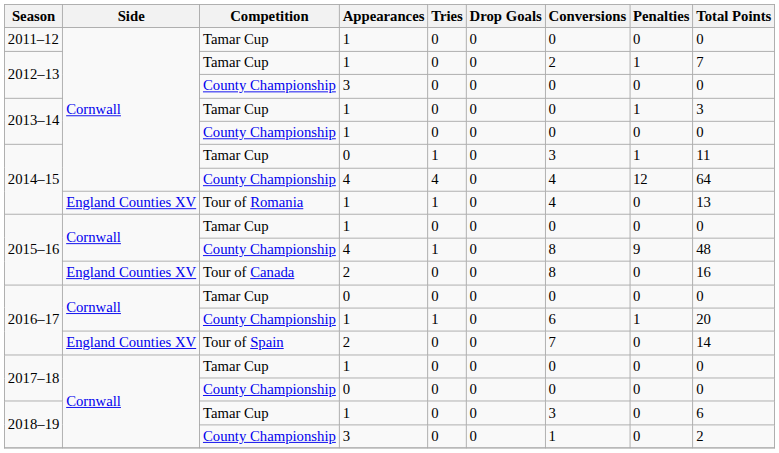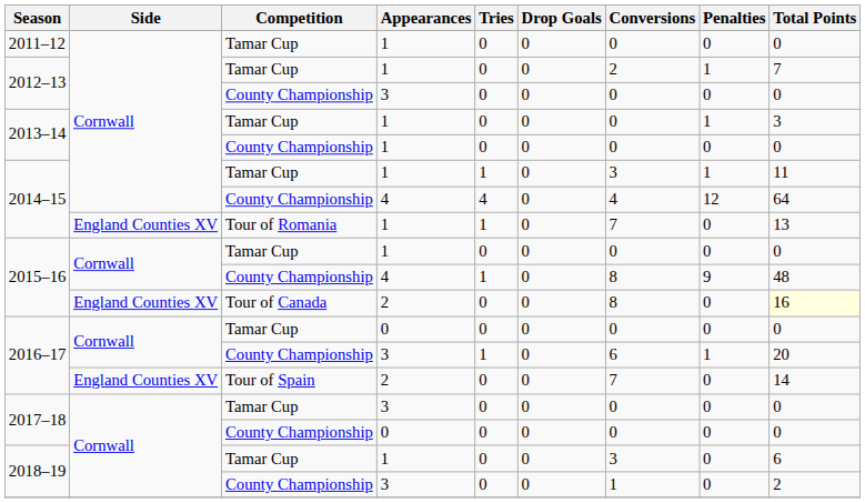2014–15 / Tamar Cup | Appearances: 0 -> 1
2014–15 / Tour of Romania | Conversions: 4 -> 7
2015–16 / Tour of Canada | Total Points: no background -> lightyellow background
2016–17 / County Championship | Appearances: 1 -> 3
2017–18 / Tamar Cup | Appearances: 1 -> 3
